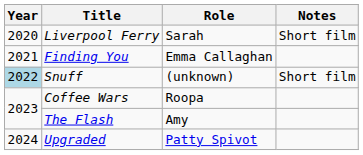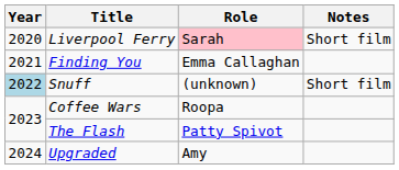Liverpool Ferry | Role: no background -> pink background
The Flash | Role: Amy -> Patty Spivot
Upgraded | Role: Patty Spivot -> Amy
